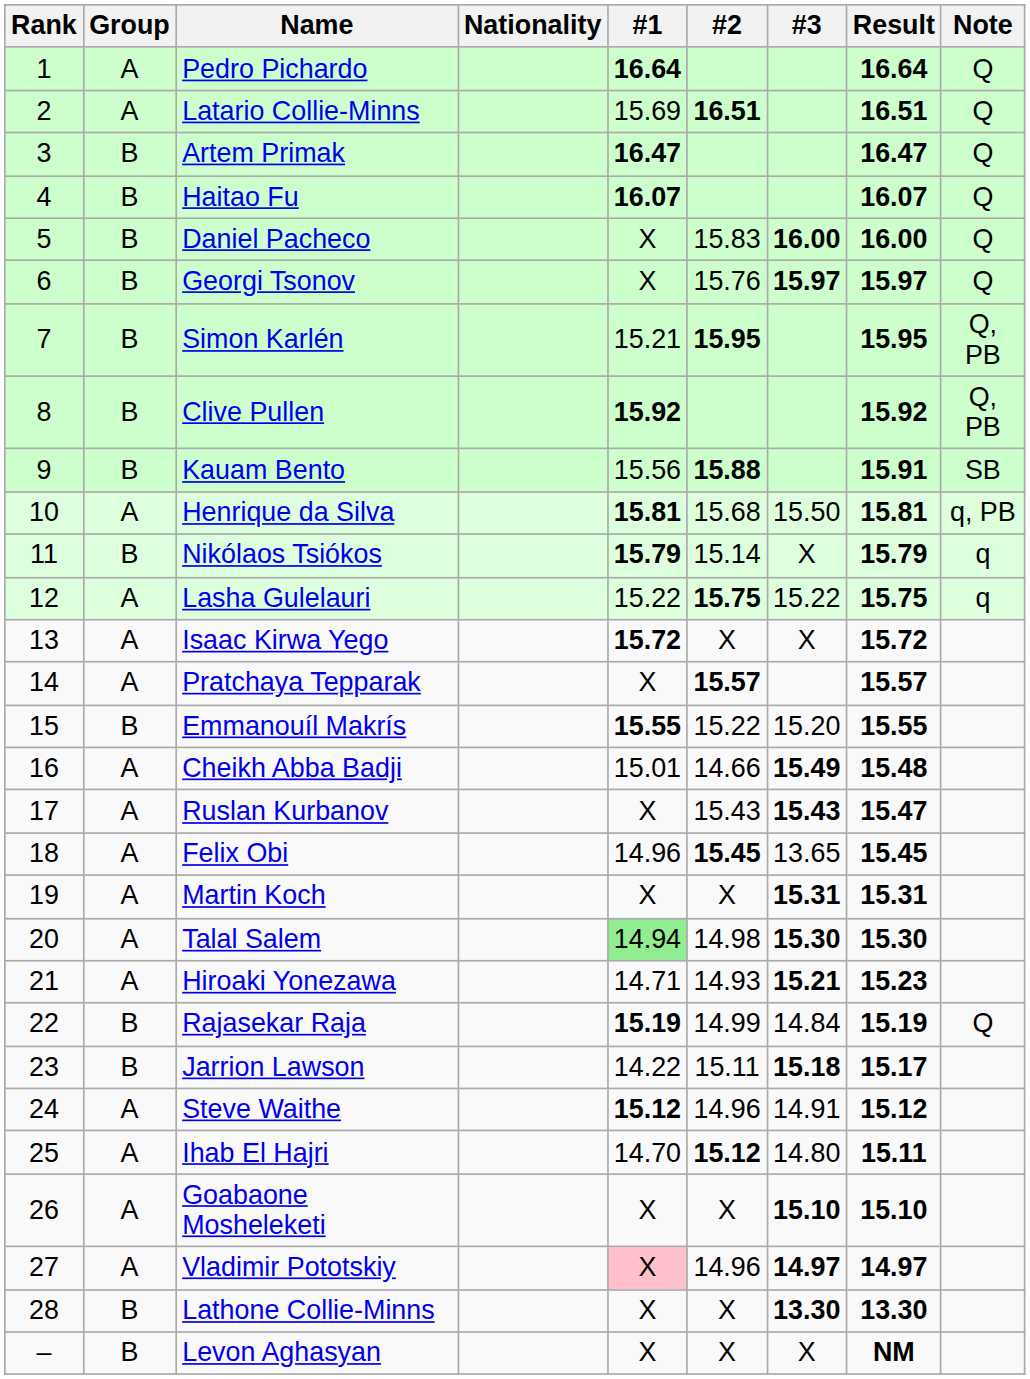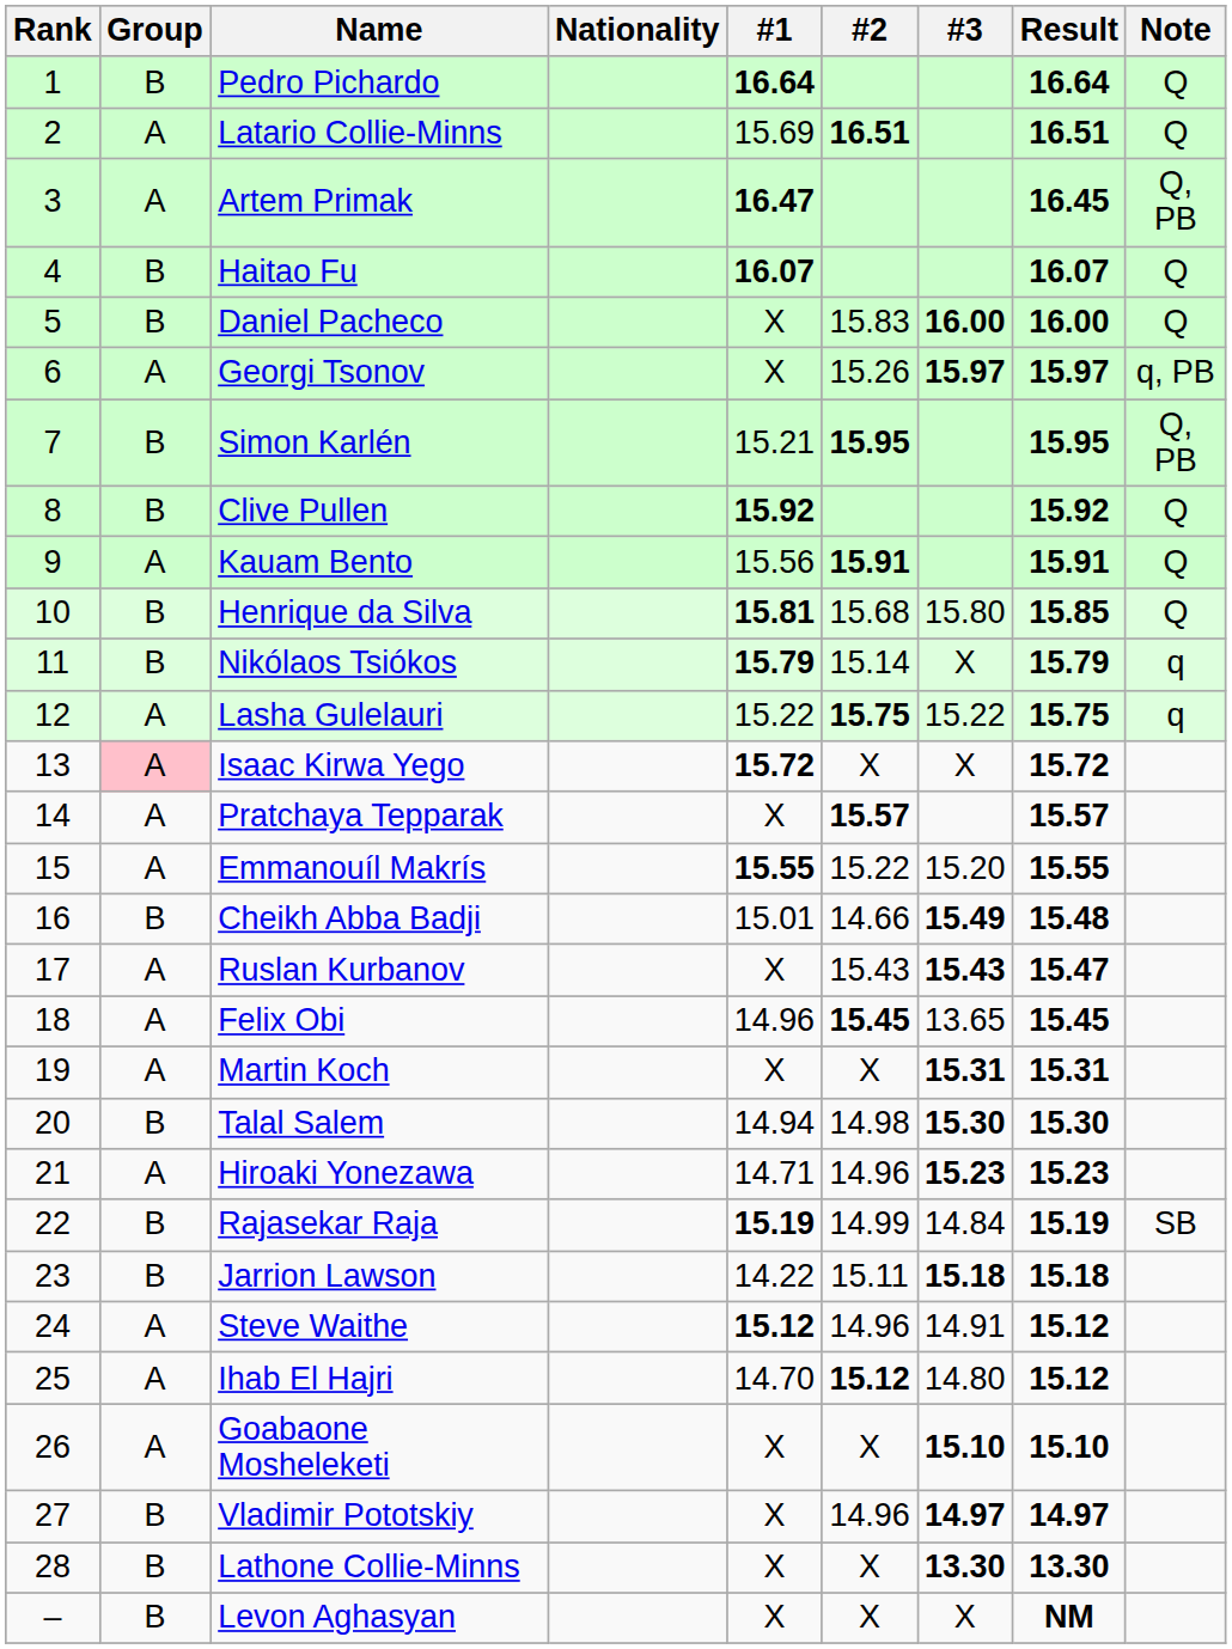Pedro Pichardo | Group: A -> B
Artem Primak | Group: B -> A
Artem Primak | Result: 16.47 -> 16.45
Artem Primak | Note: Q -> Q, PB
Georgi Tsonov | Group: B -> A
Georgi Tsonov | #2: 15.76 -> 15.26
Georgi Tsonov | Note: Q -> q, PB
Clive Pullen | Note: Q, PB -> Q
Kauam Bento | Group: B -> A
Kauam Bento | #2: 15.88 -> 15.91
Kauam Bento | Note: SB -> Q
Henrique da Silva | Group: A -> B
Henrique da Silva | #3: 15.50 -> 15.80
Henrique da Silva | Result: 15.81 -> 15.85
Henrique da Silva | Note: q, PB -> Q
Isaac Kirwa Yego | Group: no background -> pink background
Emmanouíl Makrís | Group: B -> A
Cheikh Abba Badji | Group: A -> B
Talal Salem | Group: A -> B
Talal Salem | #1: lightgreen background -> no background
Hiroaki Yonezawa | #2: 14.93 -> 14.96
Hiroaki Yonezawa | #3: 15.21 -> 15.23
Rajasekar Raja | Note: Q -> SB
Jarrion Lawson | Result: 15.17 -> 15.18
Ihab El Hajri | Result: 15.11 -> 15.12
Vladimir Pototskiy | Group: A -> B
Vladimir Pototskiy | #1: pink background -> no background
